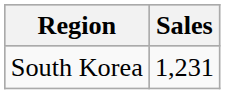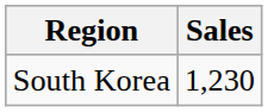South Korea | Sales: 1,231 -> 1,230
